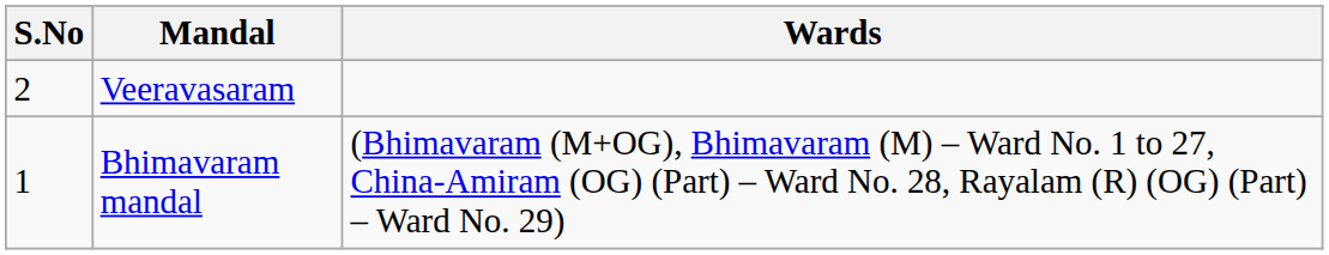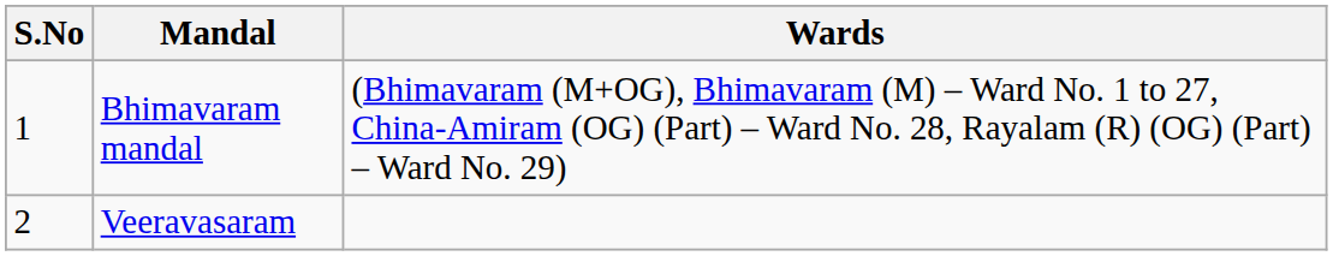rows swapped: Bhimavaram mandal <-> Veeravasaram
